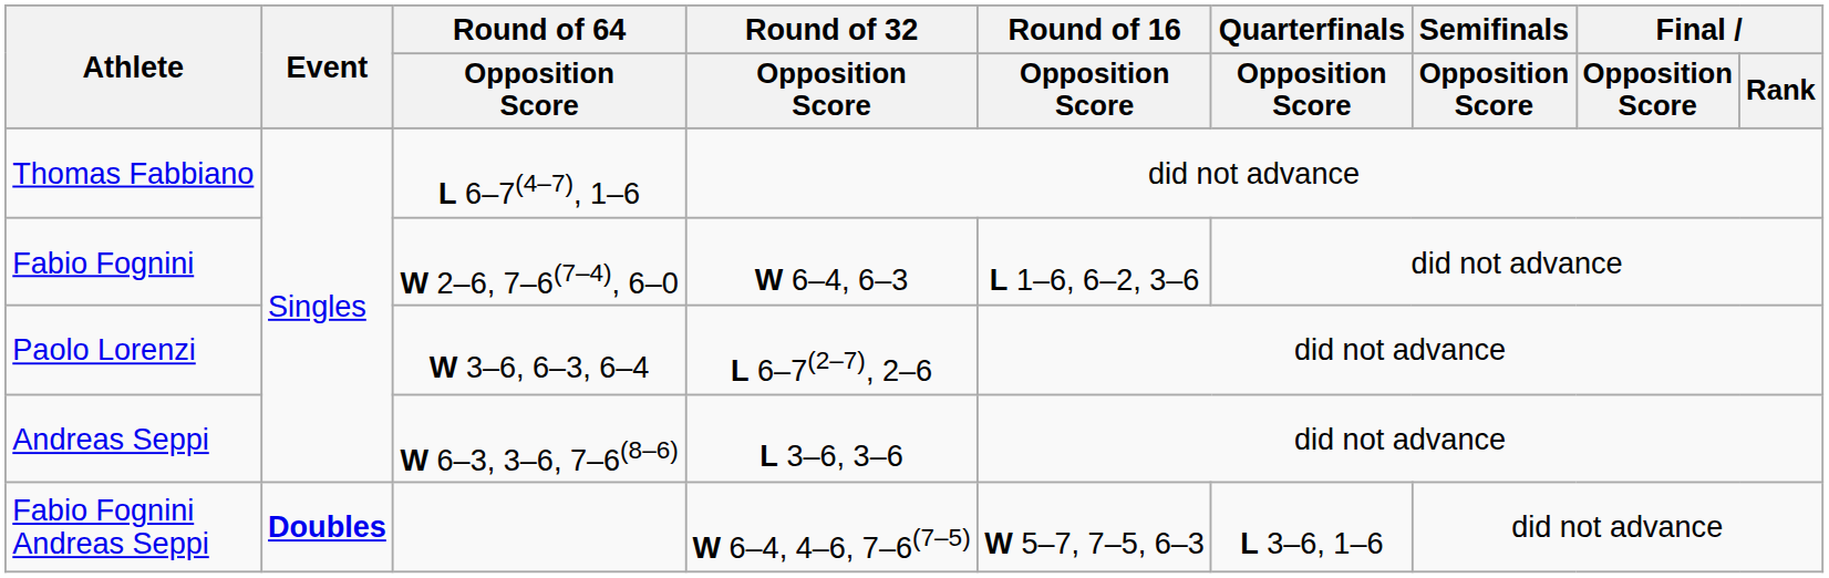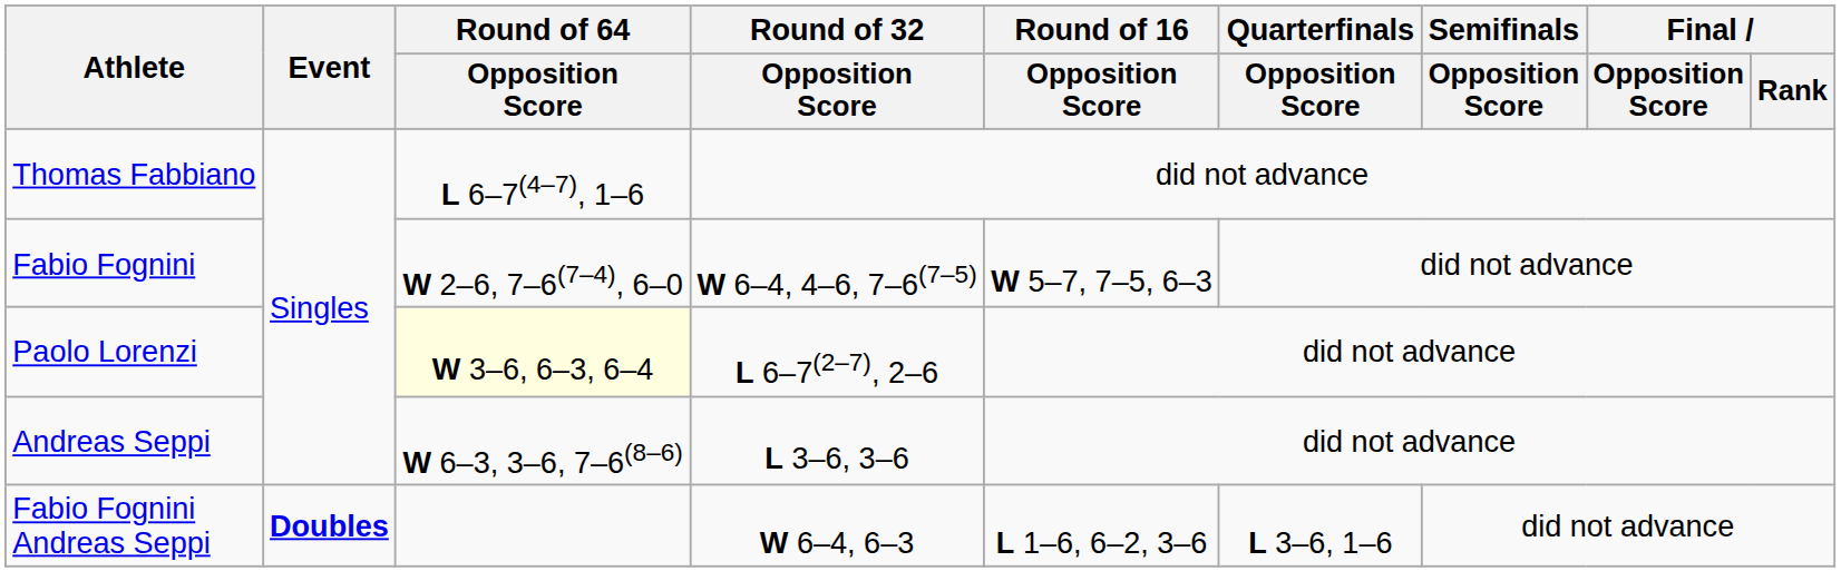Fabio Fognini | Round of 32 / Opposition Score: W 6–4, 6–3 -> W 6–4, 4–6, 7–6(7–5)
Fabio Fognini | Round of 16 / Opposition Score: L 1–6, 6–2, 3–6 -> W 5–7, 7–5, 6–3
Paolo Lorenzi | Round of 64 / Opposition Score: no background -> lightyellow background
Fabio Fognini Andreas Seppi | Round of 32 / Opposition Score: W 6–4, 4–6, 7–6(7–5) -> W 6–4, 6–3
Fabio Fognini Andreas Seppi | Round of 16 / Opposition Score: W 5–7, 7–5, 6–3 -> L 1–6, 6–2, 3–6
